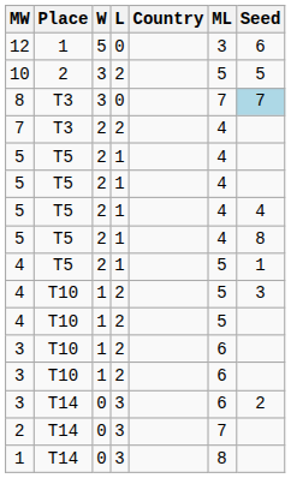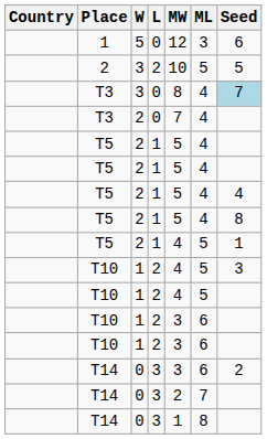columns swapped: Country <-> MW
T3 / 3 | ML: 7 -> 4
T3 / 2 | L: 2 -> 0
